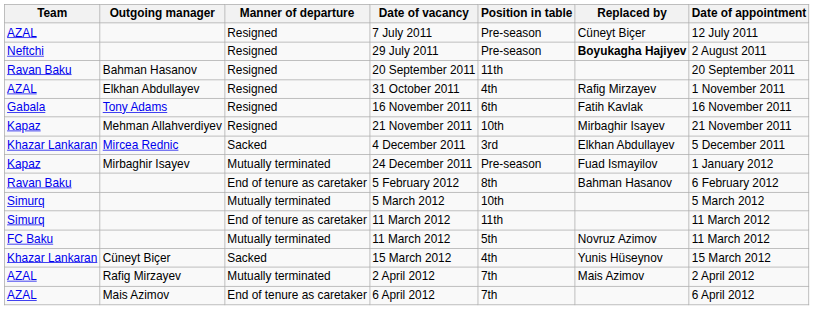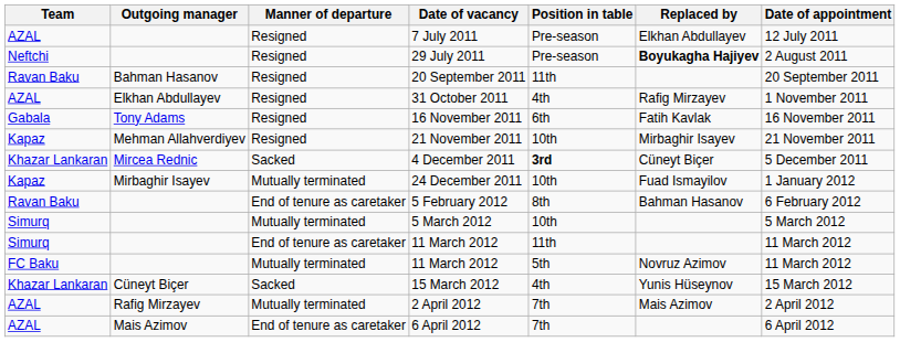7 July 2011 | Replaced by: Cüneyt Biçer -> Elkhan Abdullayev
4 December 2011 | Position in table: normal -> bold
4 December 2011 | Replaced by: Elkhan Abdullayev -> Cüneyt Biçer
24 December 2011 | Position in table: Pre-season -> 10th
